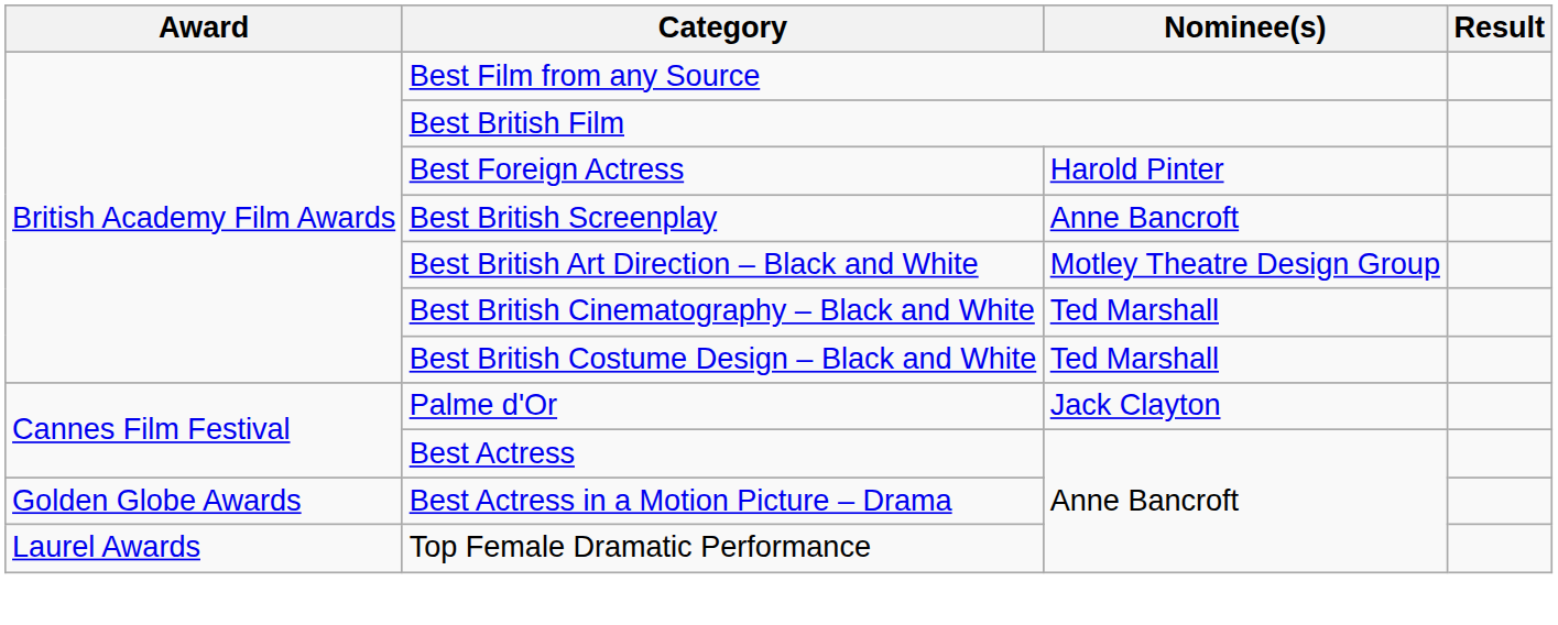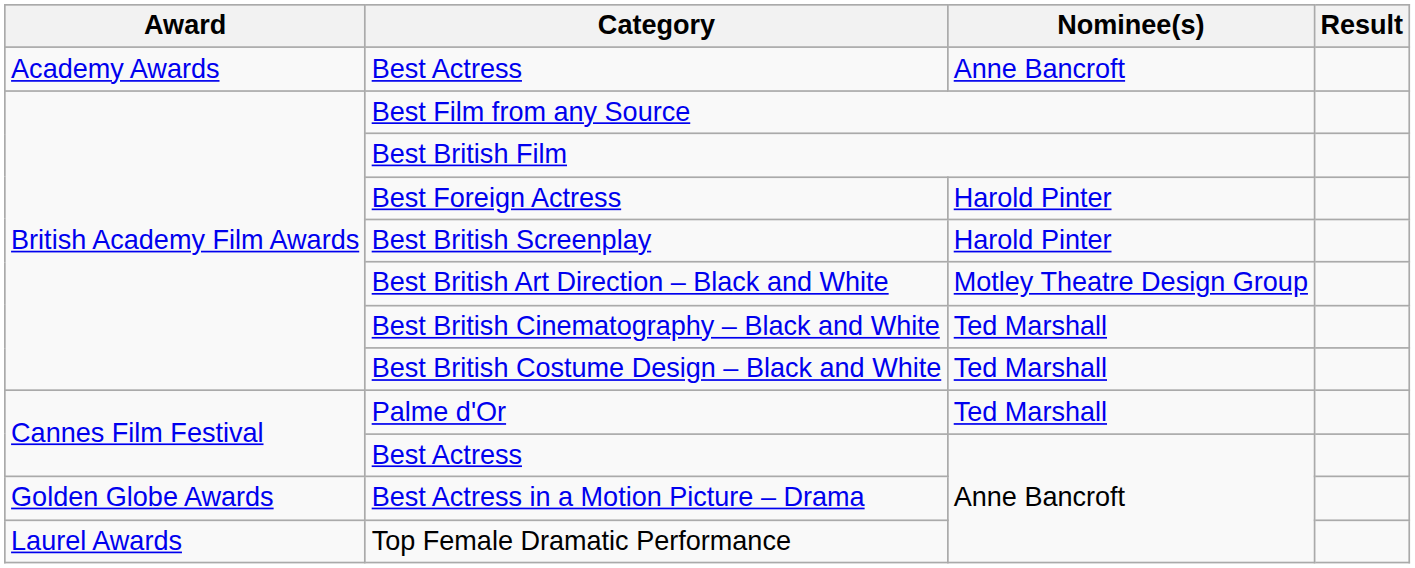+ row: Academy Awards | Best Actress | Anne Bancroft
Best British Screenplay | Nominee(s): Anne Bancroft -> Harold Pinter
Palme d'Or | Nominee(s): Jack Clayton -> Ted Marshall
